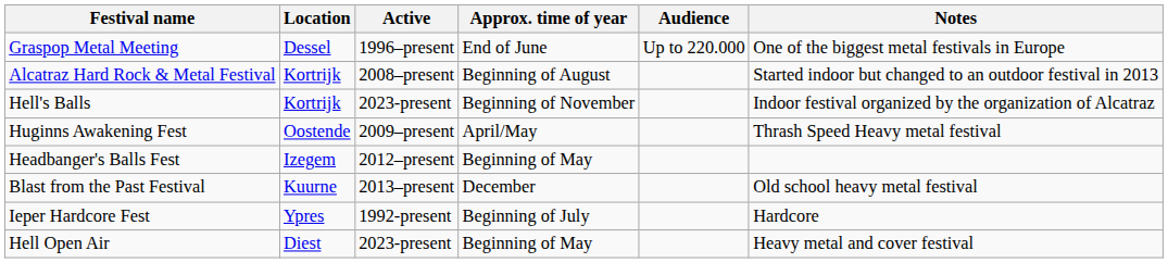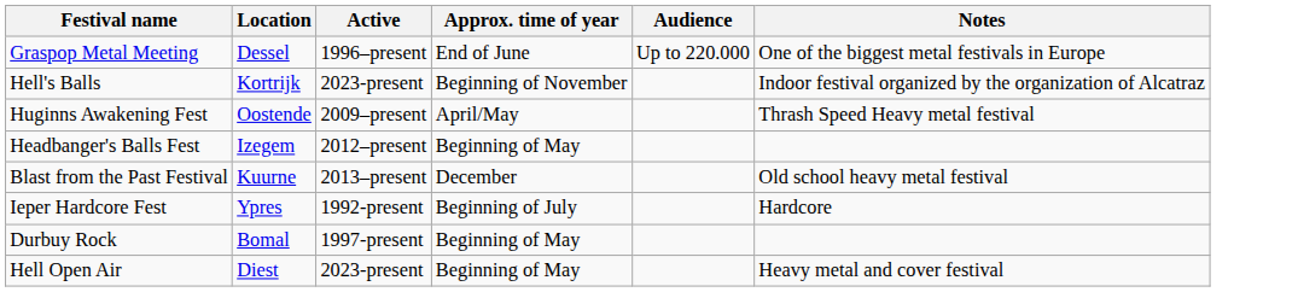- row: Alcatraz Hard Rock & Metal Festival | Kortrijk | 2008–present | Beginning of August | Started indoor but changed to an outdoor festival in 2013
+ row: Durbuy Rock | Bomal | 1997-present | Beginning of May
